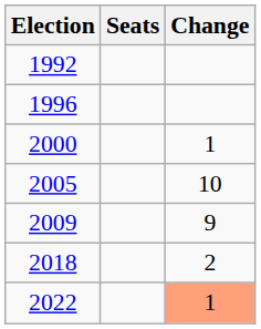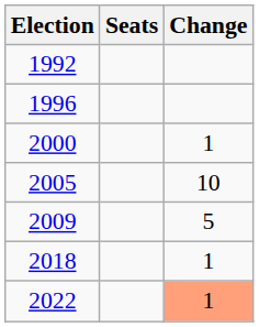2009 | Change: 9 -> 5
2018 | Change: 2 -> 1
